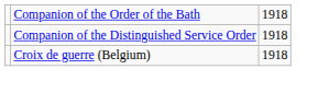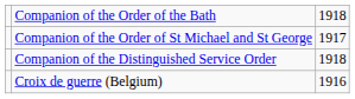+ row: Companion of the Order of St Michael and St George | 1917
Croix de guerre (Belgium) | column 3: 1918 -> 1916
